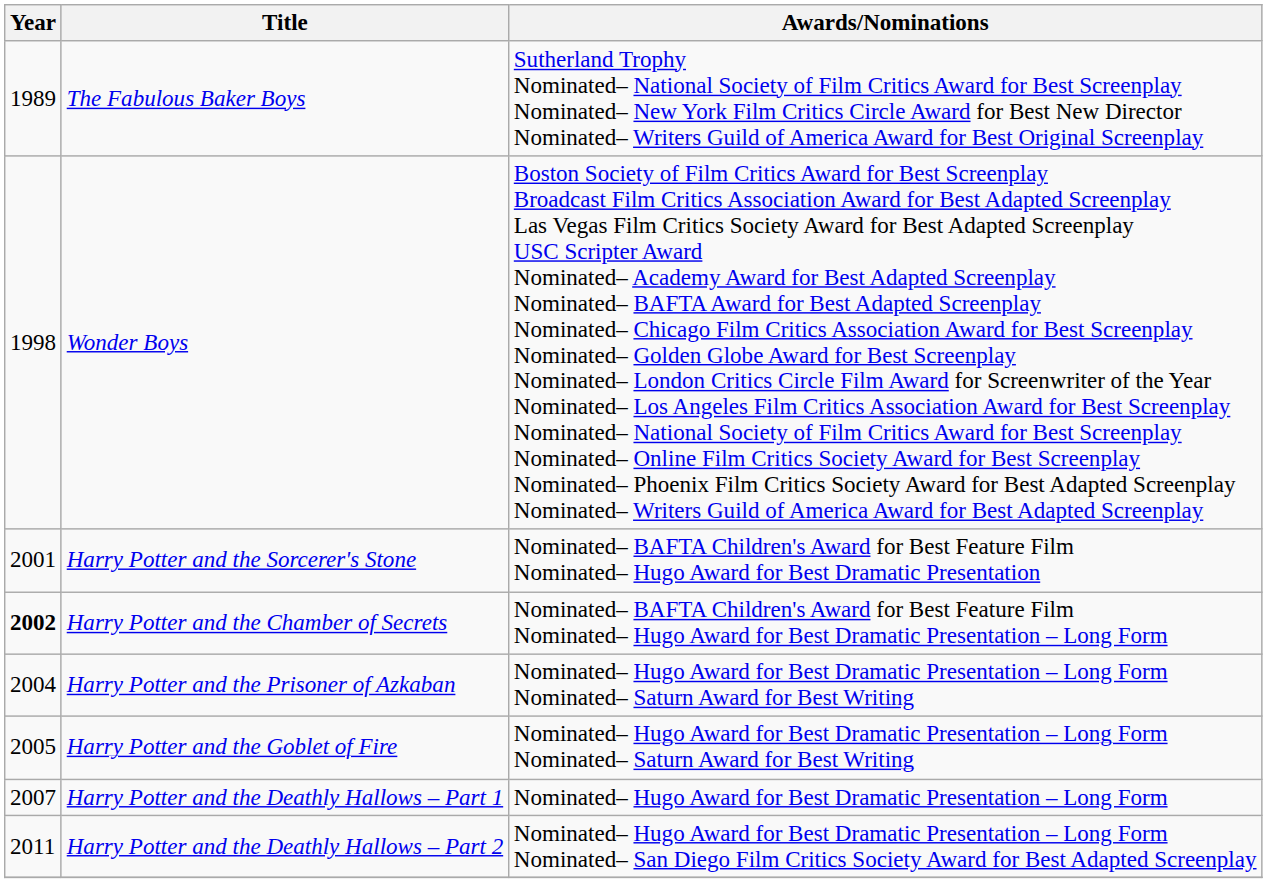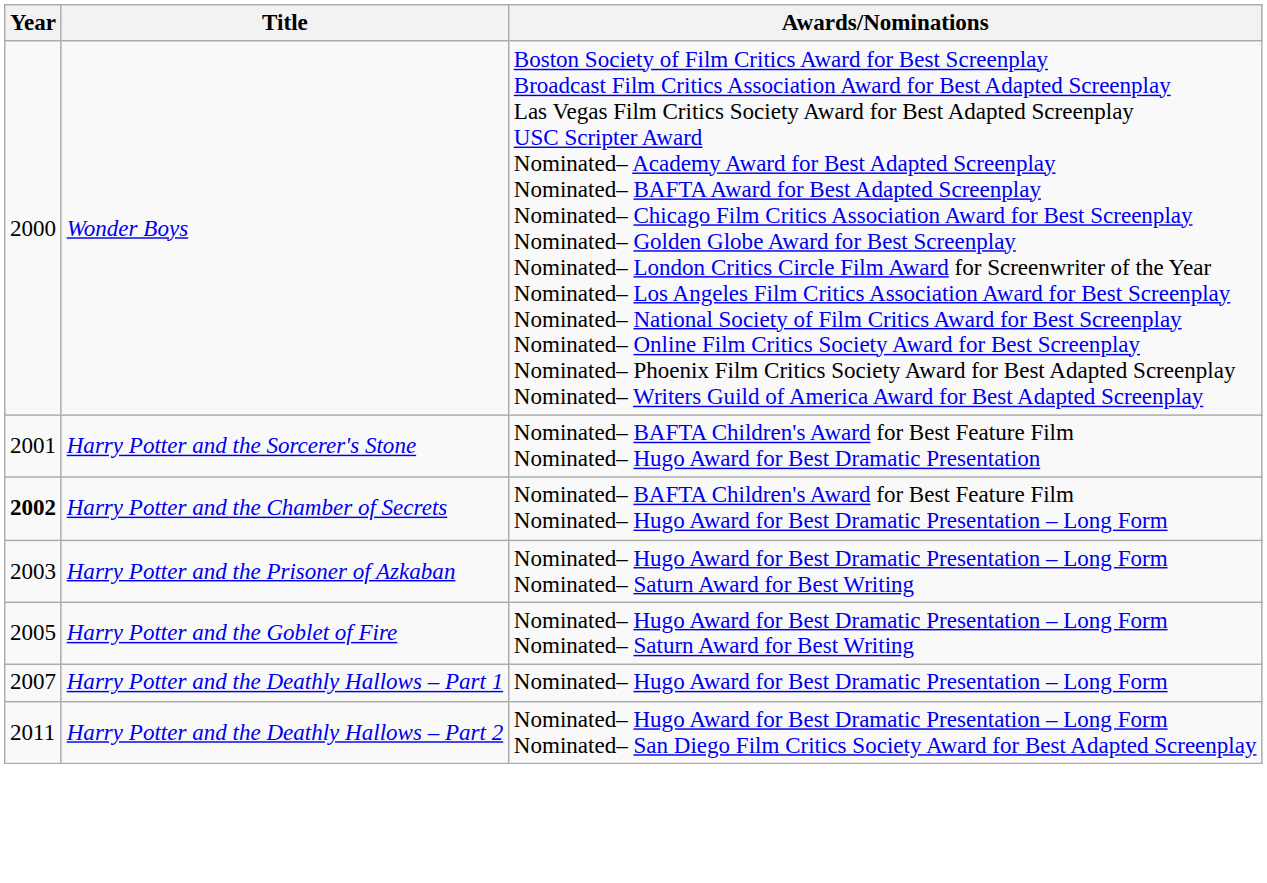- row: 1989 | The Fabulous Baker Boys | Sutherland Trophy Nominated– National Society of Film Critics Award for Best Screenplay Nominated– New York Film Critics Circle Award for Best New Director Nominated– Writers Guild of America Award for Best Original Screenplay
Wonder Boys | Year: 1998 -> 2000
Harry Potter and the Prisoner of Azkaban | Year: 2004 -> 2003
